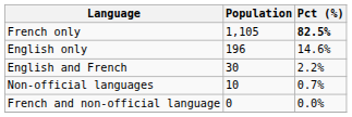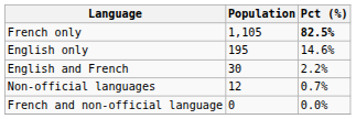English only | Population: 196 -> 195
Non-official languages | Population: 10 -> 12
